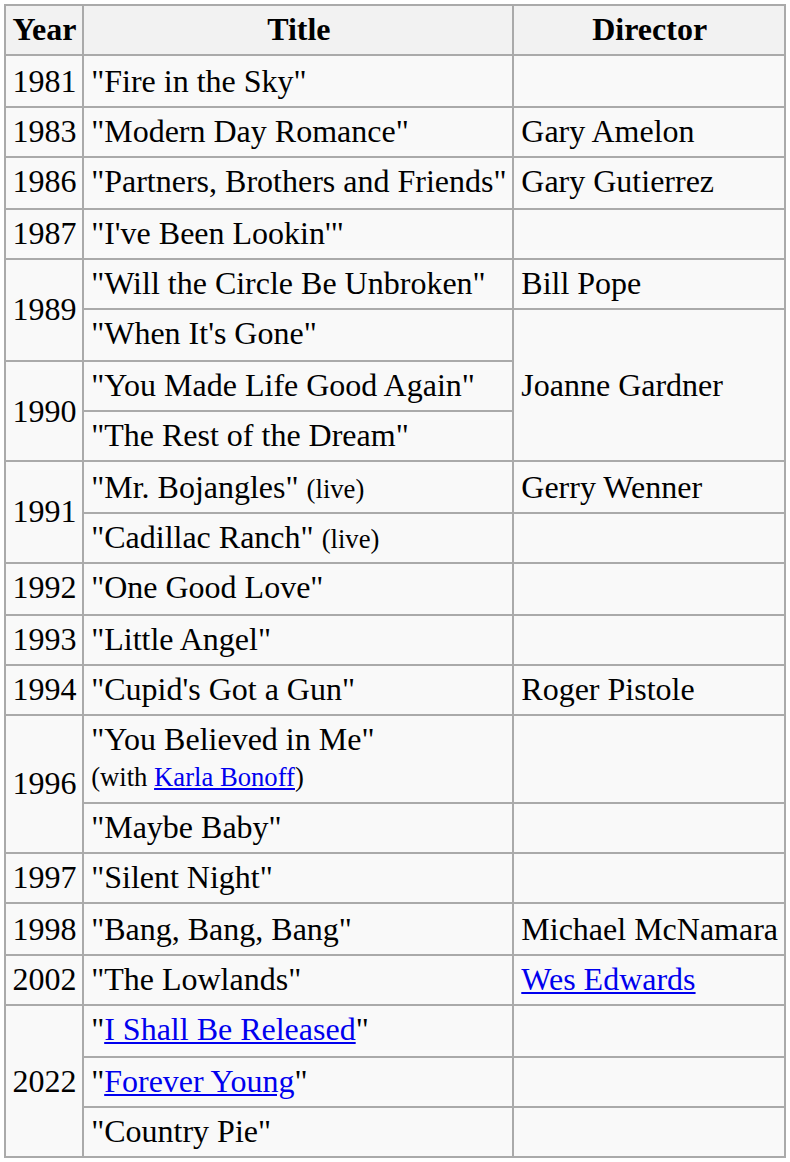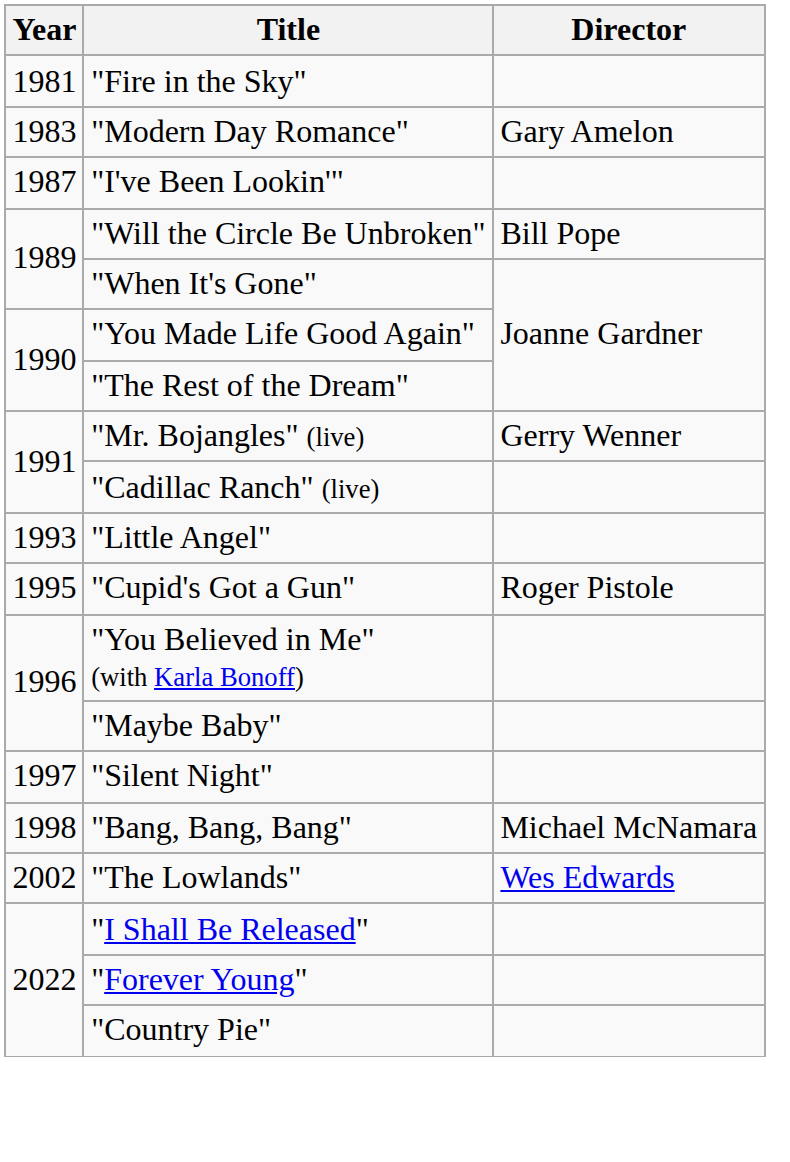- row: 1986 | "Partners, Brothers and Friends" | Gary Gutierrez
- row: 1992 | "One Good Love"
"Cupid's Got a Gun" | Year: 1994 -> 1995
